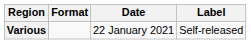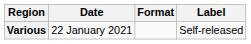columns swapped: Date <-> Format
